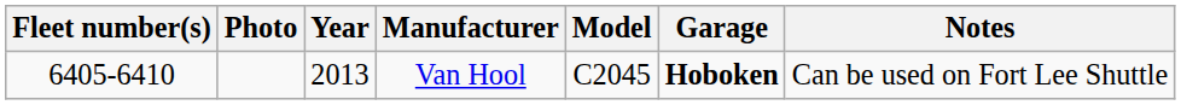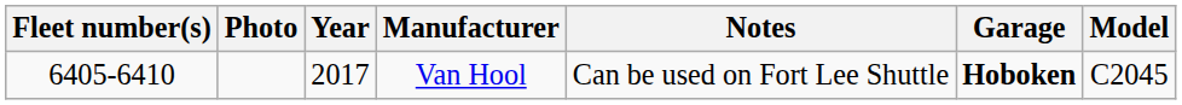columns swapped: Model <-> Notes
Van Hool | Year: 2013 -> 2017
